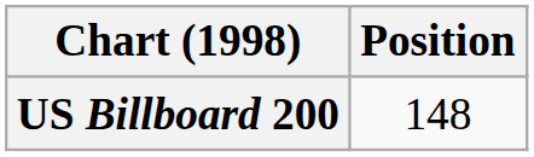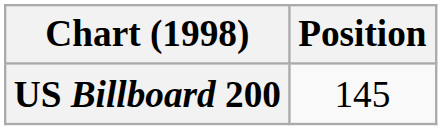US Billboard 200 | Position: 148 -> 145
